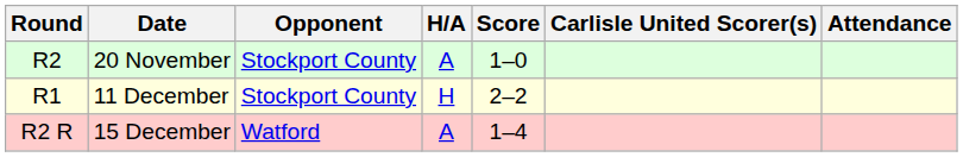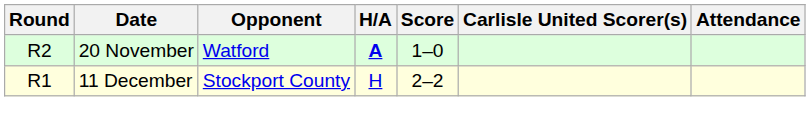20 November | Opponent: Stockport County -> Watford
20 November | H/A: normal -> bold
- row: R2 R | 15 December | Watford | A | 1–4
